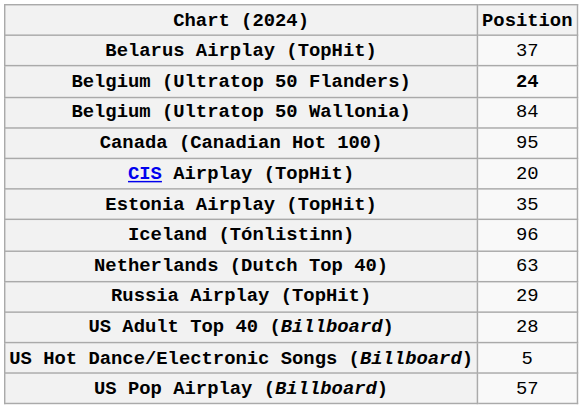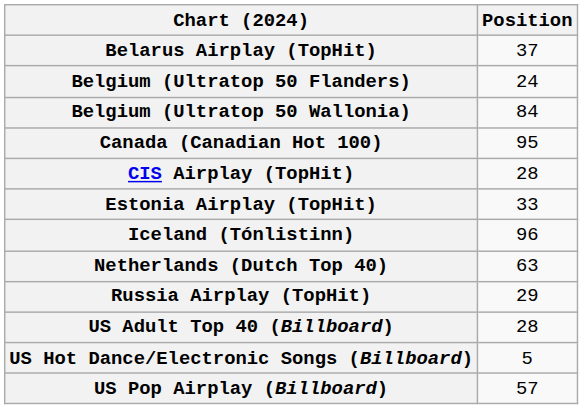Belgium (Ultratop 50 Flanders) | Position: bold -> normal
CIS Airplay (TopHit) | Position: 20 -> 28
Estonia Airplay (TopHit) | Position: 35 -> 33
